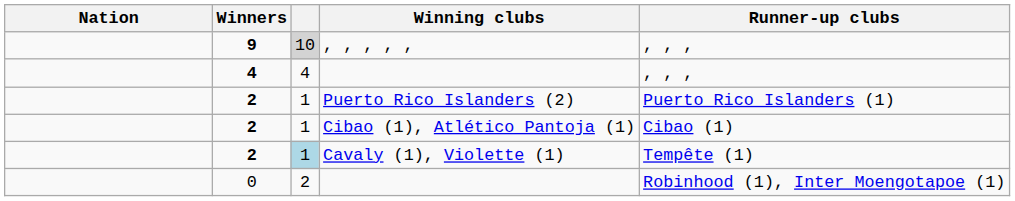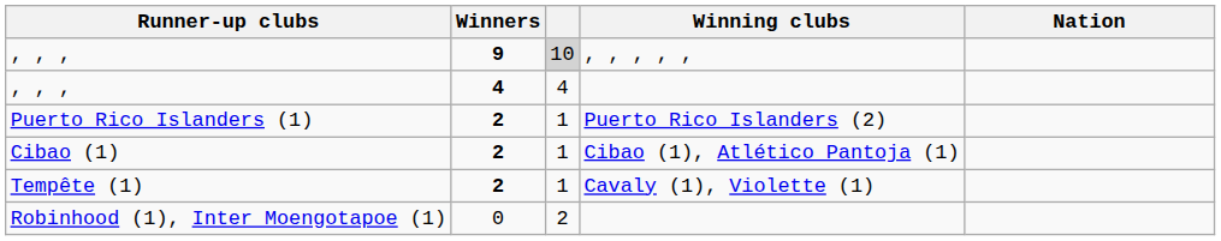columns swapped: Nation <-> Runner-up clubs
Cavaly (1), Violette (1) | column 3: lightblue background -> no background
